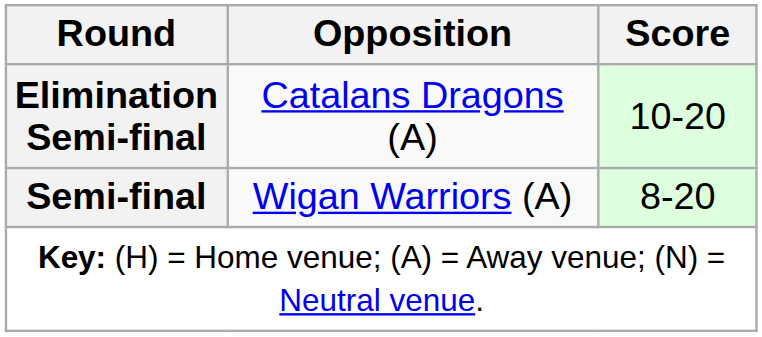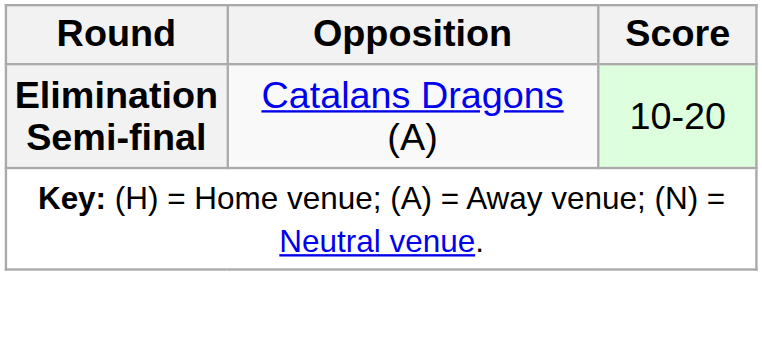- row: Semi-final | Wigan Warriors (A) | 8-20
